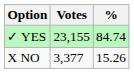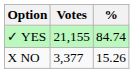✓ YES | Votes: 23,155 -> 21,155
